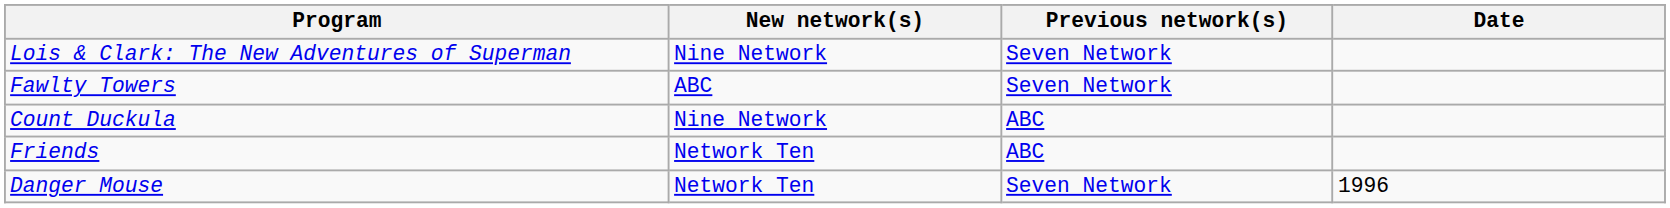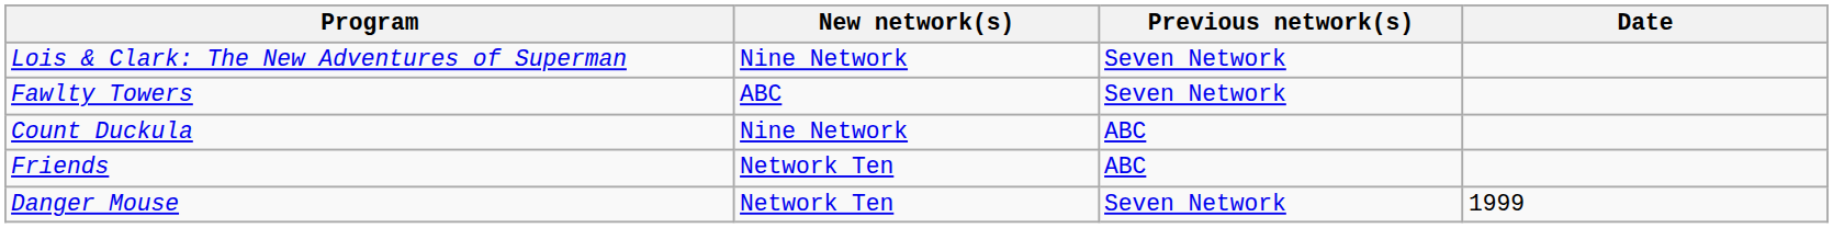Danger Mouse | Date: 1996 -> 1999
